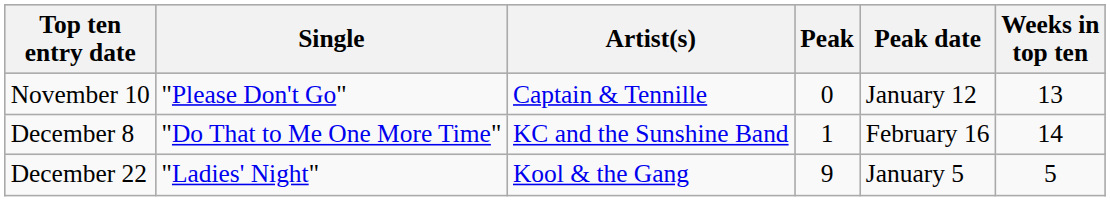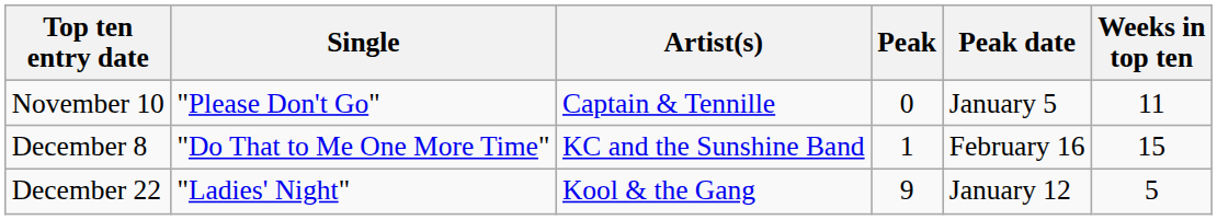November 10 | Peak date: January 12 -> January 5
November 10 | Weeks in top ten: 13 -> 11
December 8 | Weeks in top ten: 14 -> 15
December 22 | Peak date: January 5 -> January 12
